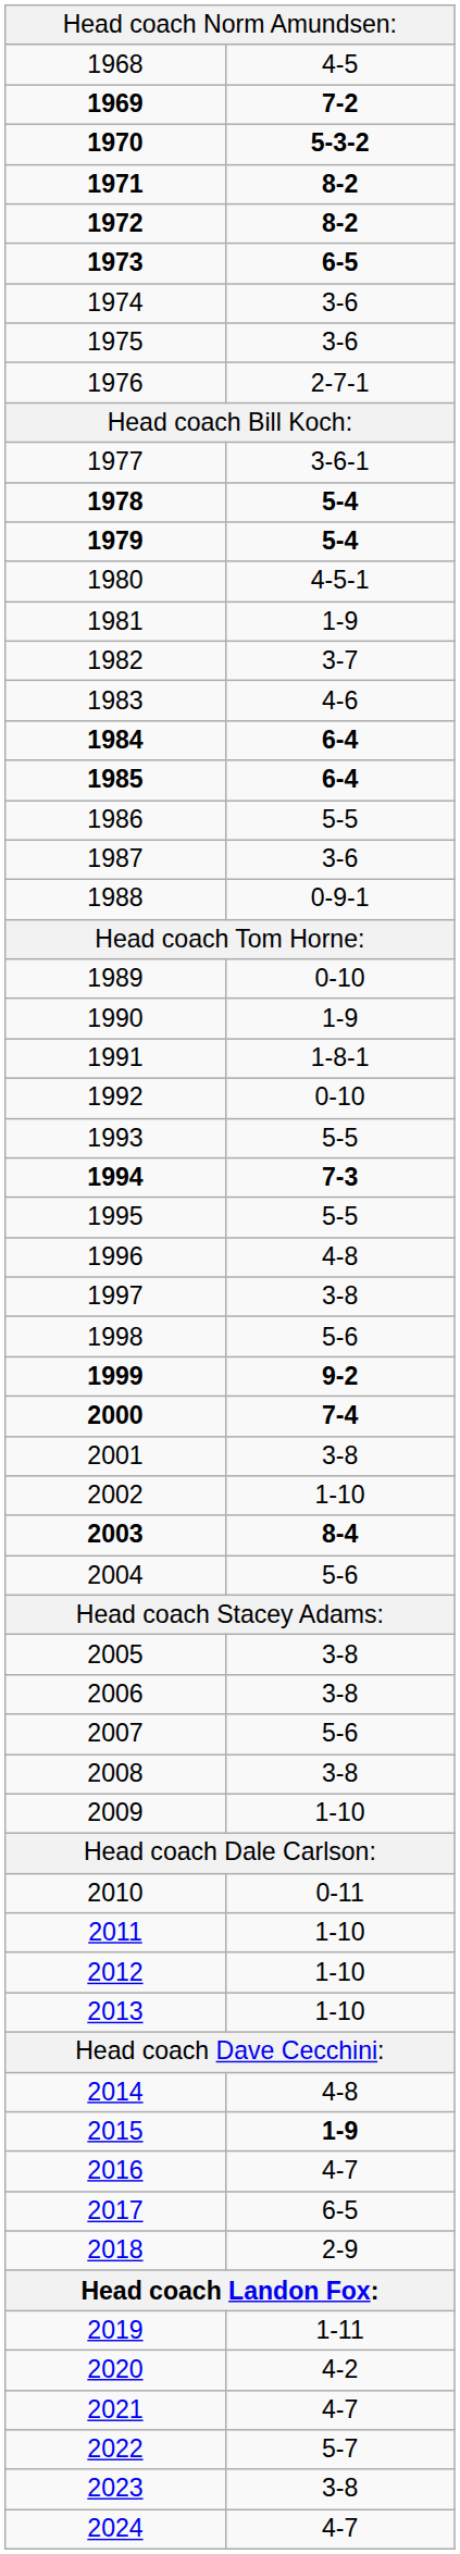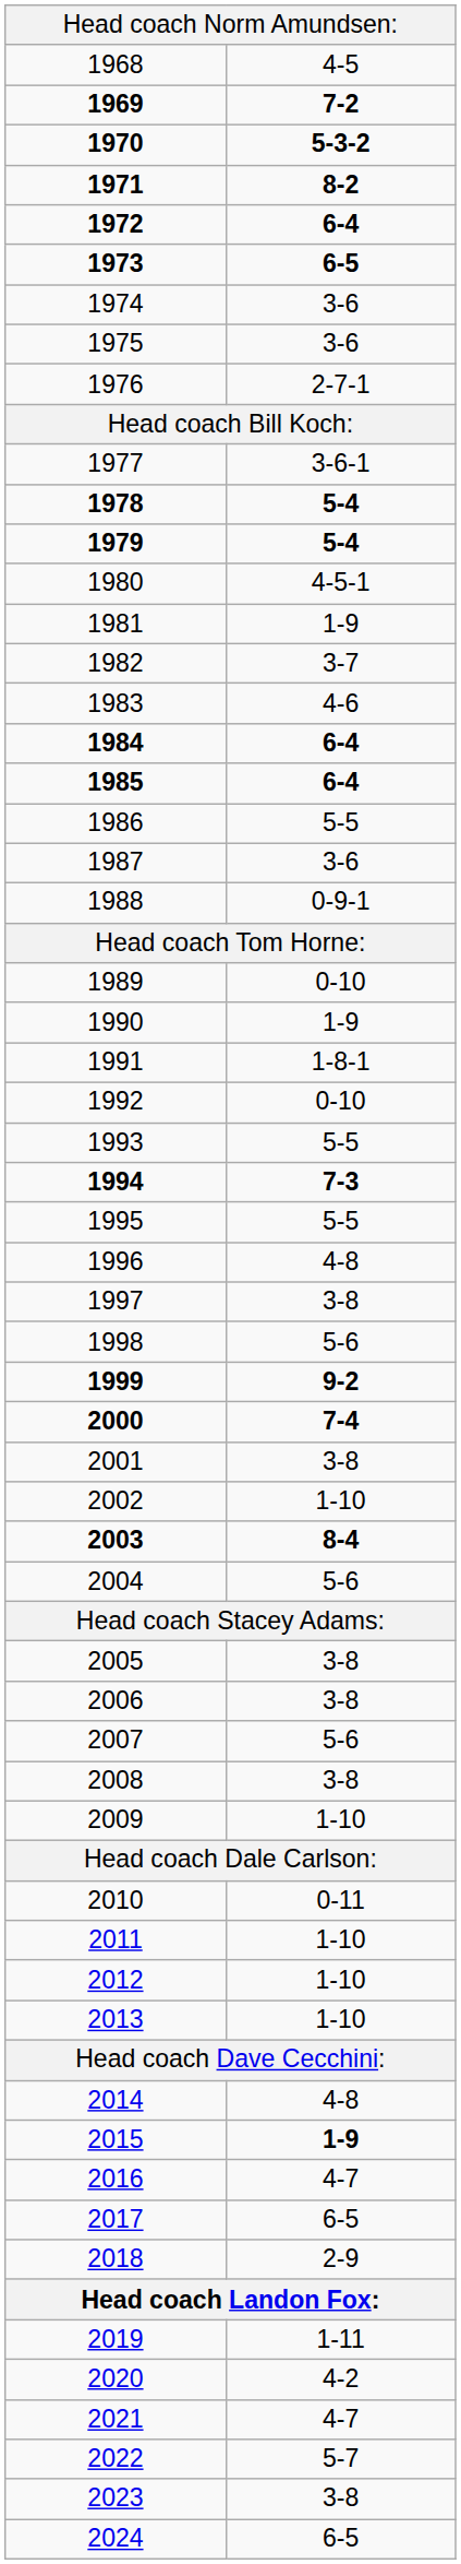1972 | column 2: 8-2 -> 6-4
2024 | column 2: 4-7 -> 6-5
